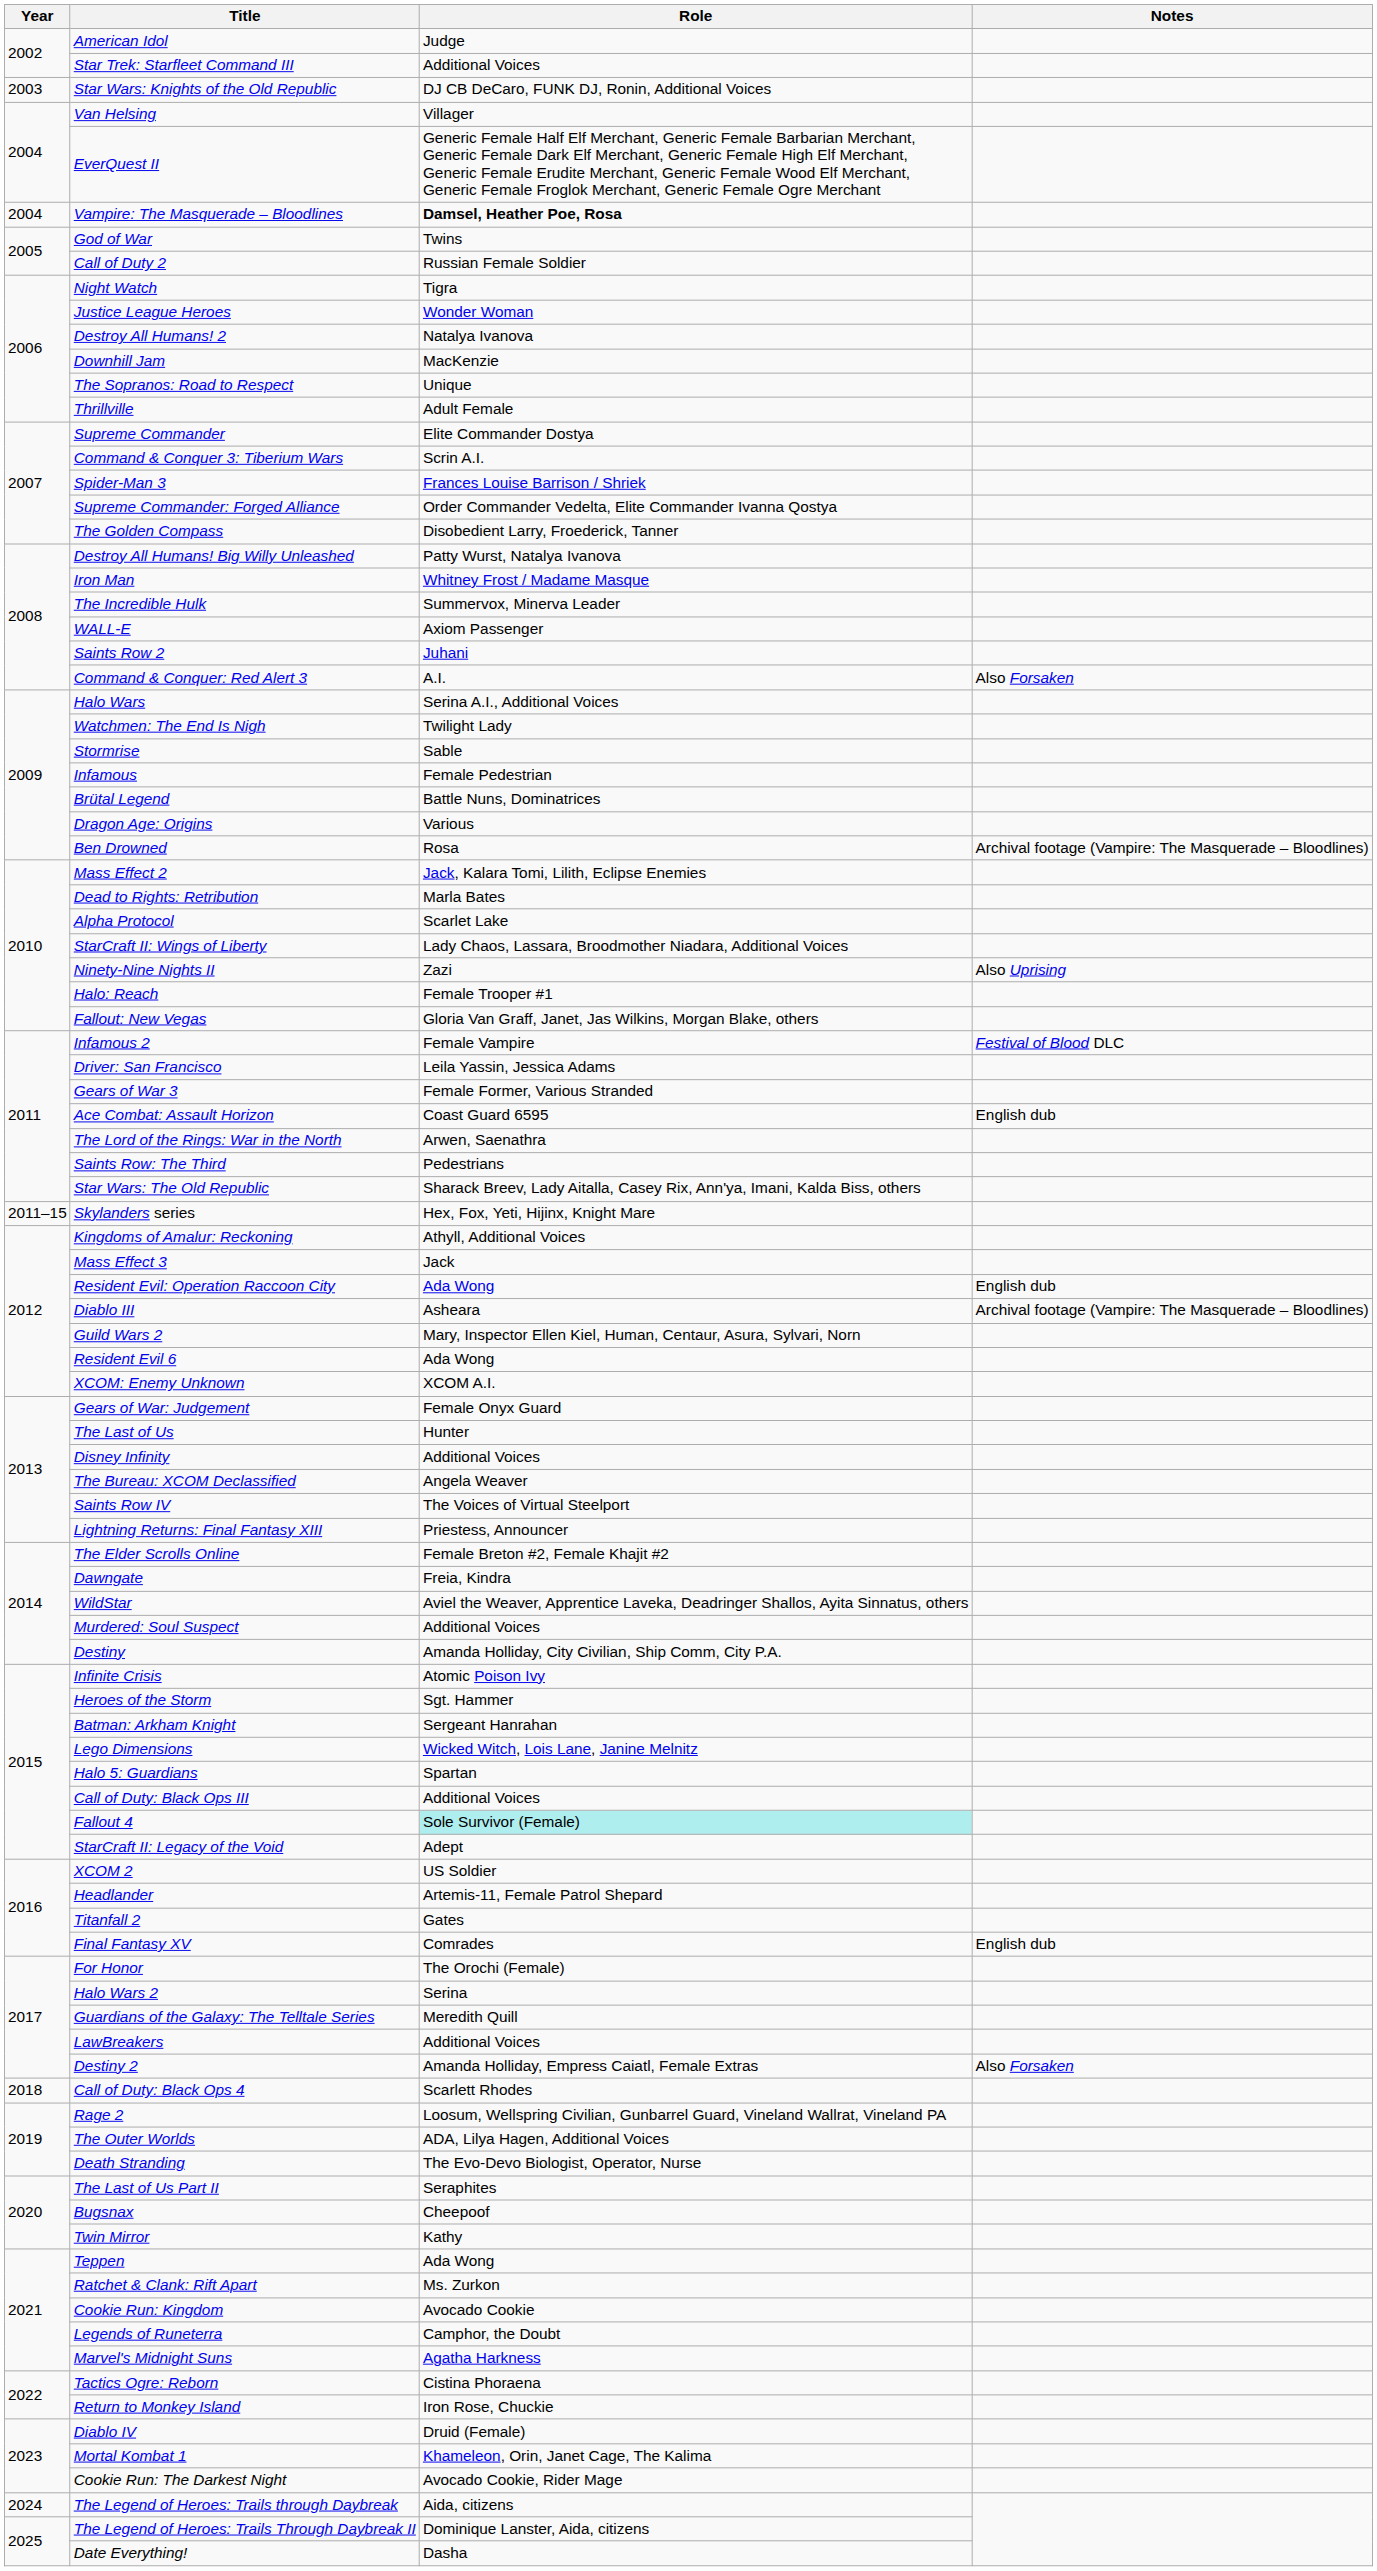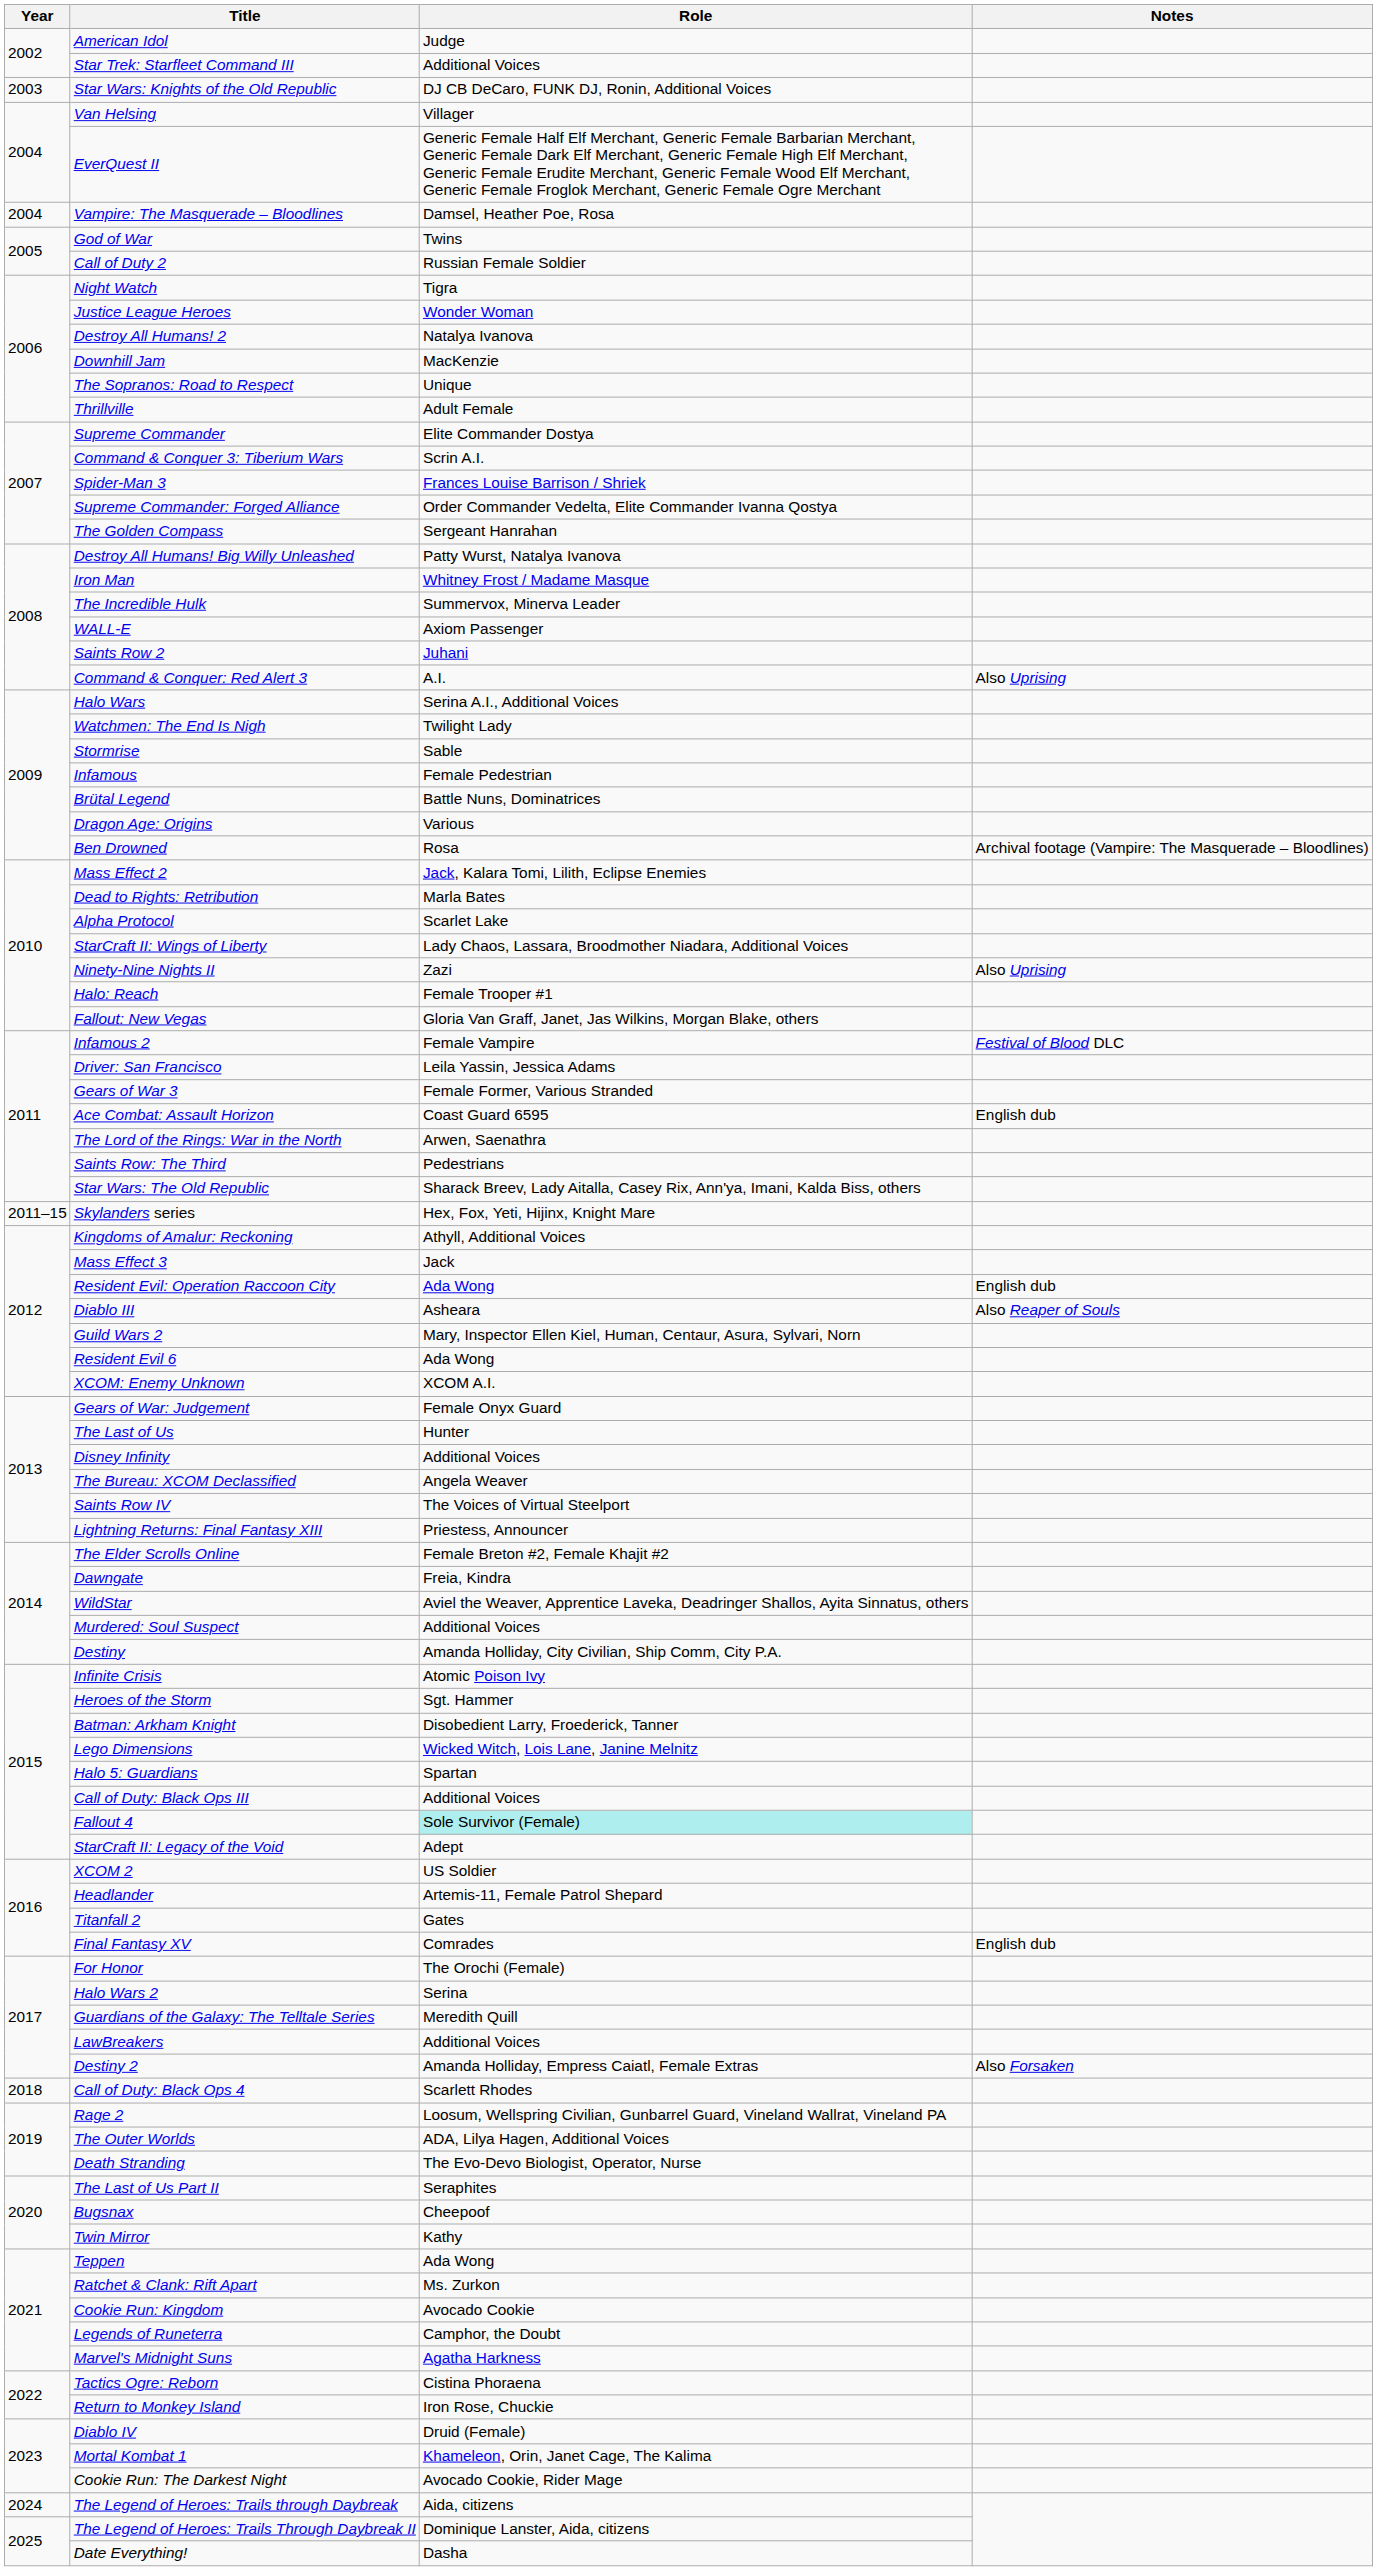Vampire: The Masquerade – Bloodlines | Role: bold -> normal
The Golden Compass | Role: Disobedient Larry, Froederick, Tanner -> Sergeant Hanrahan
Command & Conquer: Red Alert 3 | Notes: Also Forsaken -> Also Uprising
Diablo III | Notes: Archival footage (Vampire: The Masquerade – Bloodlines) -> Also Reaper of Souls
Batman: Arkham Knight | Role: Sergeant Hanrahan -> Disobedient Larry, Froederick, Tanner
